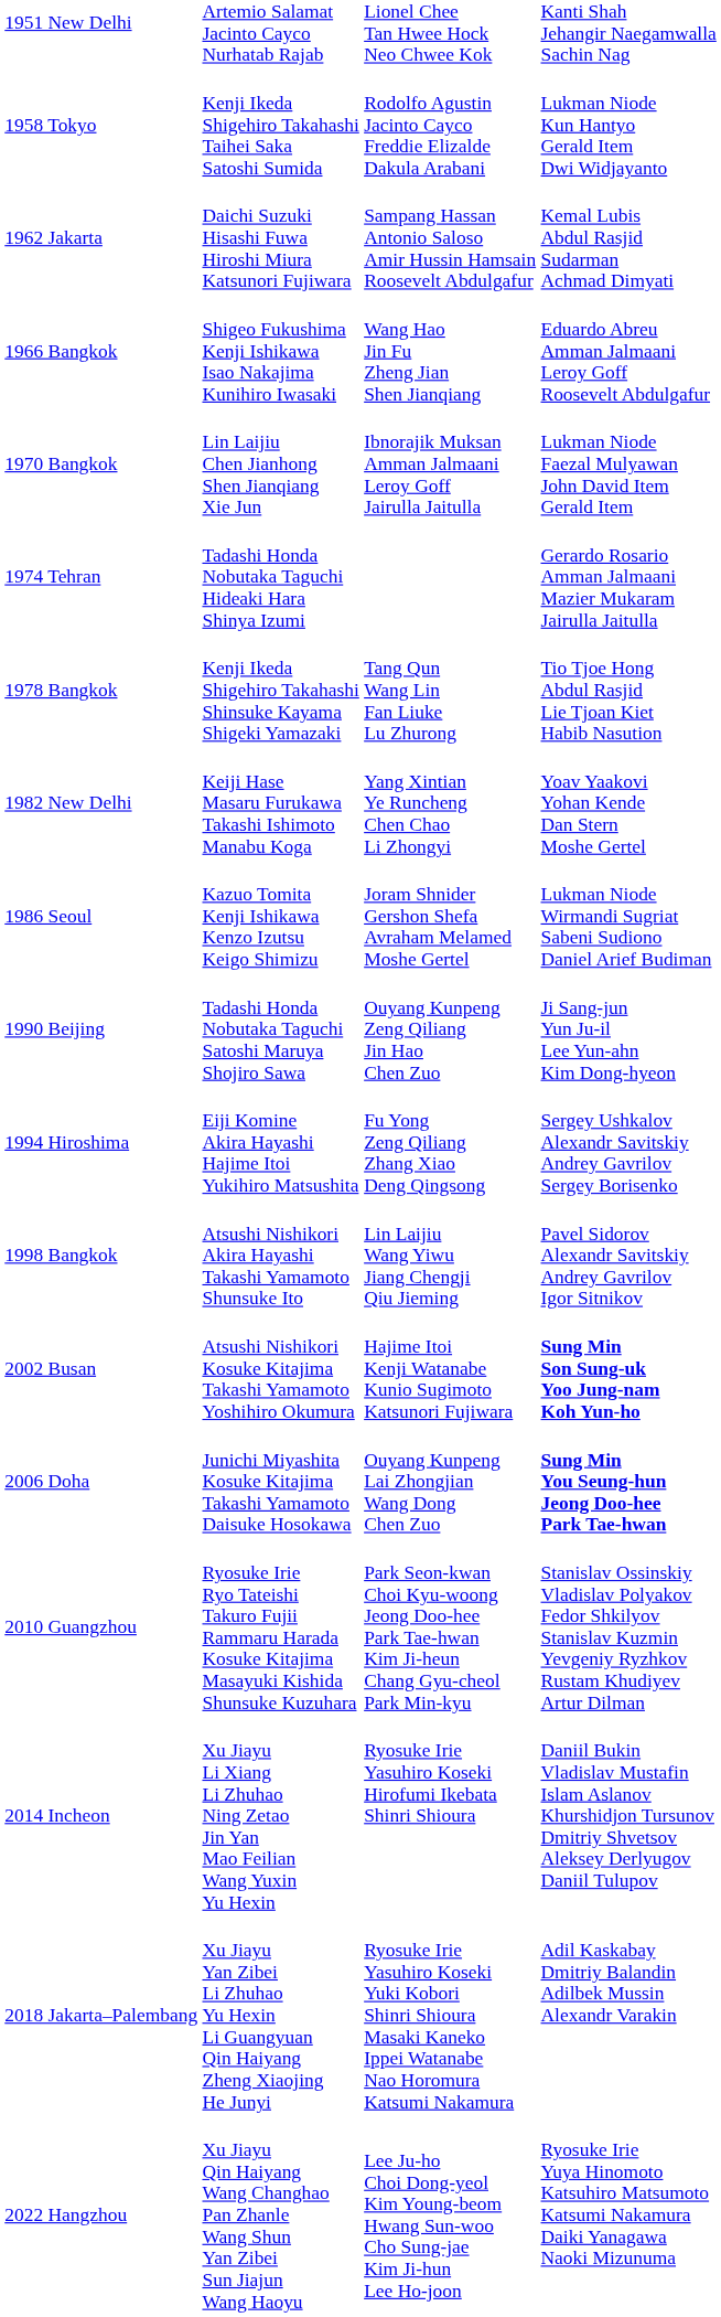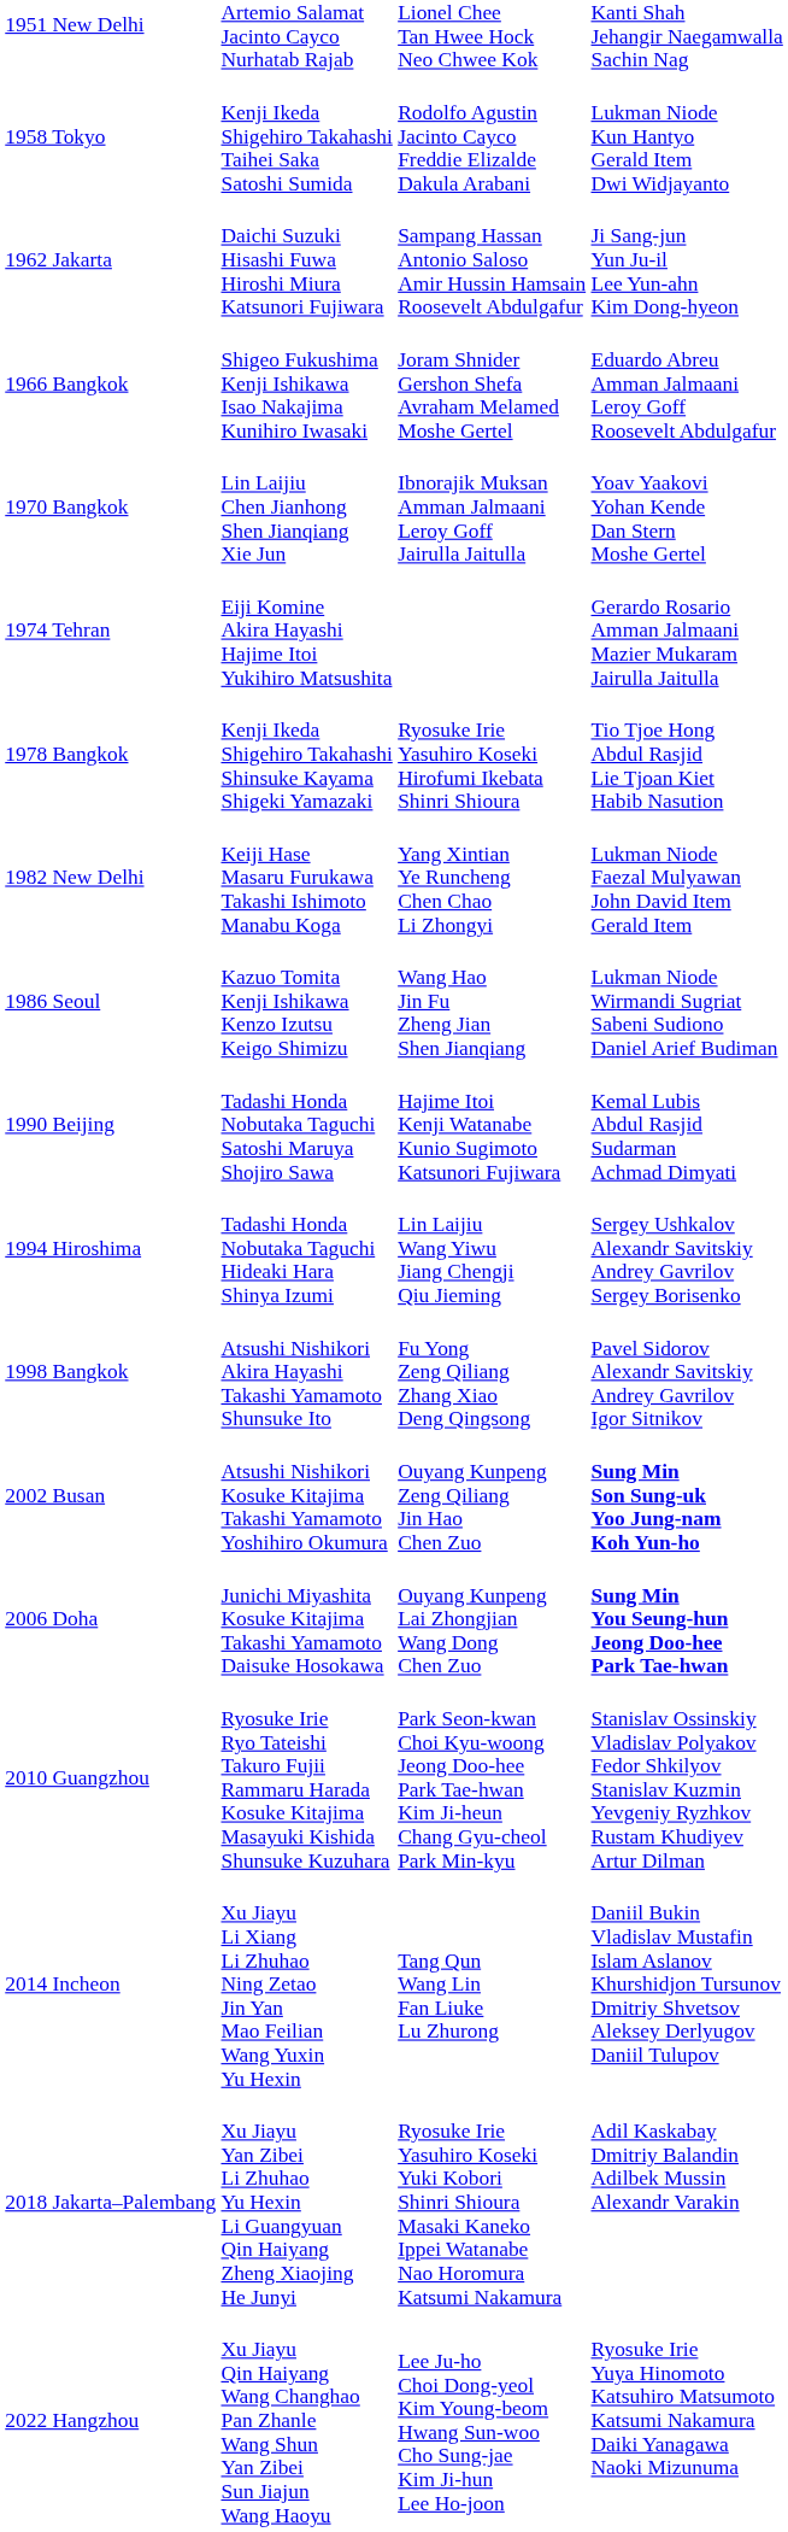1962 Jakarta | column 4: Kemal Lubis Abdul Rasjid Sudarman Achmad Dimyati -> Ji Sang-jun Yun Ju-il Lee Yun-ahn Kim Dong-hyeon
1966 Bangkok | column 3: Wang Hao Jin Fu Zheng Jian Shen Jianqiang -> Joram Shnider Gershon Shefa Avraham Melamed Moshe Gertel
1970 Bangkok | column 4: Lukman Niode Faezal Mulyawan John David Item Gerald Item -> Yoav Yaakovi Yohan Kende Dan Stern Moshe Gertel
1974 Tehran | column 2: Tadashi Honda Nobutaka Taguchi Hideaki Hara Shinya Izumi -> Eiji Komine Akira Hayashi Hajime Itoi Yukihiro Matsushita
1978 Bangkok | column 3: Tang Qun Wang Lin Fan Liuke Lu Zhurong -> Ryosuke Irie Yasuhiro Koseki Hirofumi Ikebata Shinri Shioura
1982 New Delhi | column 4: Yoav Yaakovi Yohan Kende Dan Stern Moshe Gertel -> Lukman Niode Faezal Mulyawan John David Item Gerald Item
1986 Seoul | column 3: Joram Shnider Gershon Shefa Avraham Melamed Moshe Gertel -> Wang Hao Jin Fu Zheng Jian Shen Jianqiang
1990 Beijing | column 3: Ouyang Kunpeng Zeng Qiliang Jin Hao Chen Zuo -> Hajime Itoi Kenji Watanabe Kunio Sugimoto Katsunori Fujiwara
1990 Beijing | column 4: Ji Sang-jun Yun Ju-il Lee Yun-ahn Kim Dong-hyeon -> Kemal Lubis Abdul Rasjid Sudarman Achmad Dimyati
1994 Hiroshima | column 2: Eiji Komine Akira Hayashi Hajime Itoi Yukihiro Matsushita -> Tadashi Honda Nobutaka Taguchi Hideaki Hara Shinya Izumi
1994 Hiroshima | column 3: Fu Yong Zeng Qiliang Zhang Xiao Deng Qingsong -> Lin Laijiu Wang Yiwu Jiang Chengji Qiu Jieming
1998 Bangkok | column 3: Lin Laijiu Wang Yiwu Jiang Chengji Qiu Jieming -> Fu Yong Zeng Qiliang Zhang Xiao Deng Qingsong
2002 Busan | column 3: Hajime Itoi Kenji Watanabe Kunio Sugimoto Katsunori Fujiwara -> Ouyang Kunpeng Zeng Qiliang Jin Hao Chen Zuo
2014 Incheon | column 3: Ryosuke Irie Yasuhiro Koseki Hirofumi Ikebata Shinri Shioura -> Tang Qun Wang Lin Fan Liuke Lu Zhurong
